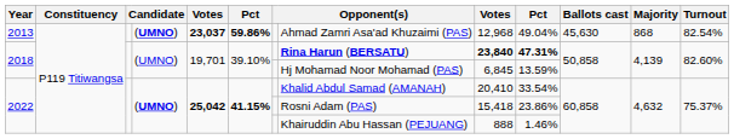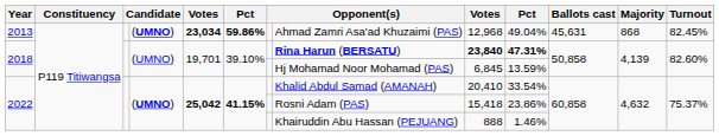2013 | column 5: 23,037 -> 23,034
2013 | Ballots cast: 45,630 -> 45,631
2013 | Turnout: 82.54% -> 82.45%
